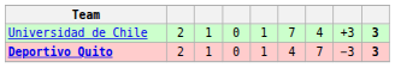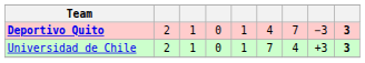rows swapped: Universidad de Chile <-> Deportivo Quito
